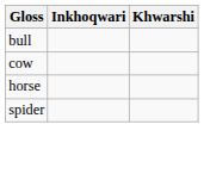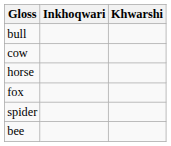+ row: fox
+ row: bee
